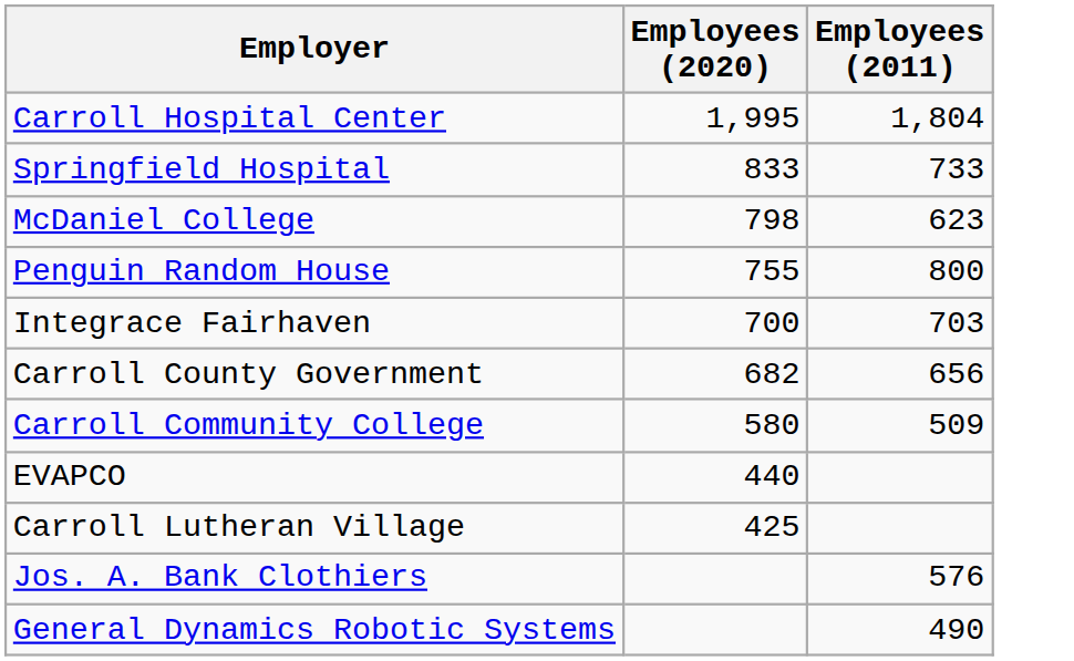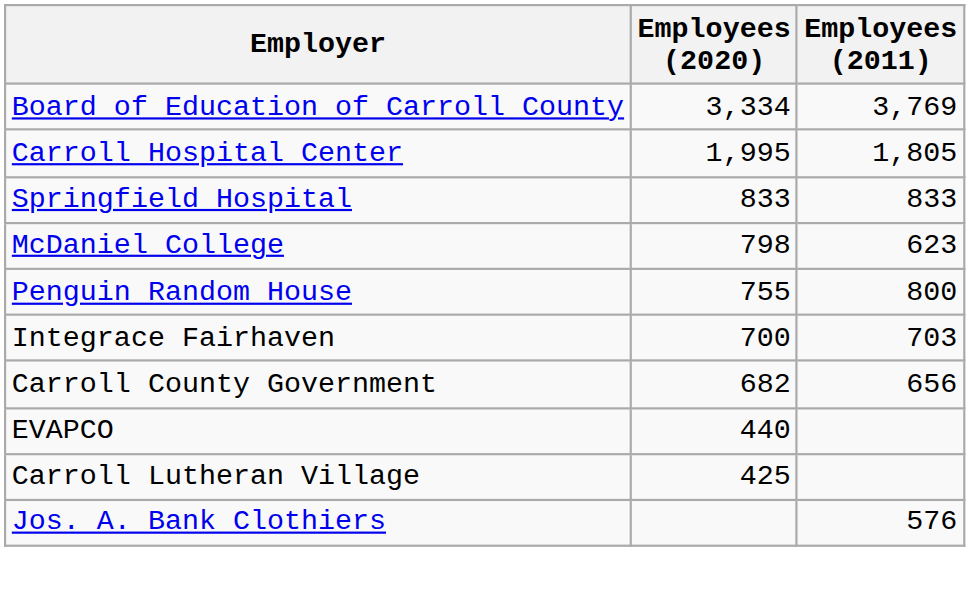+ row: Board of Education of Carroll County | 3,334 | 3,769
Carroll Hospital Center | Employees (2011): 1,804 -> 1,805
Springfield Hospital | Employees (2011): 733 -> 833
- row: Carroll Community College | 580 | 509
- row: General Dynamics Robotic Systems | 490
